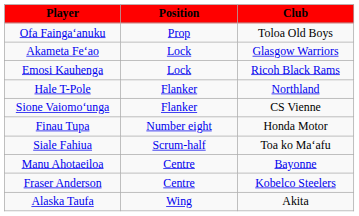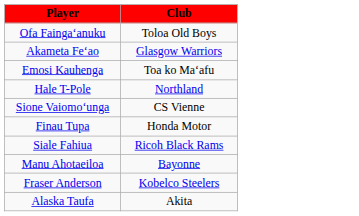- column: Position | Prop | Lock | Lock | Flanker | Flanker | Number eight | Scrum-half | Centre | Centre | Wing
Emosi Kauhenga | Club: Ricoh Black Rams -> Toa ko Maʻafu
Siale Fahiua | Club: Toa ko Maʻafu -> Ricoh Black Rams
